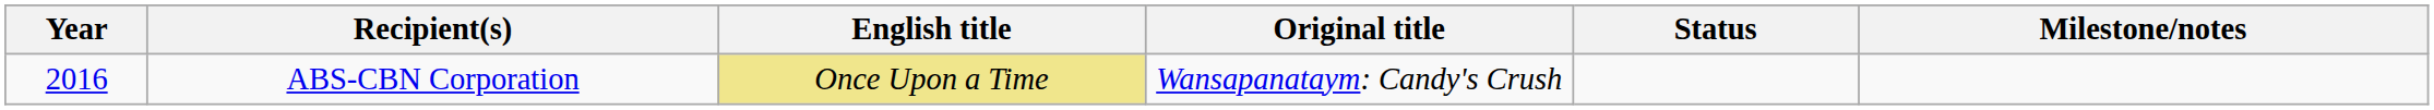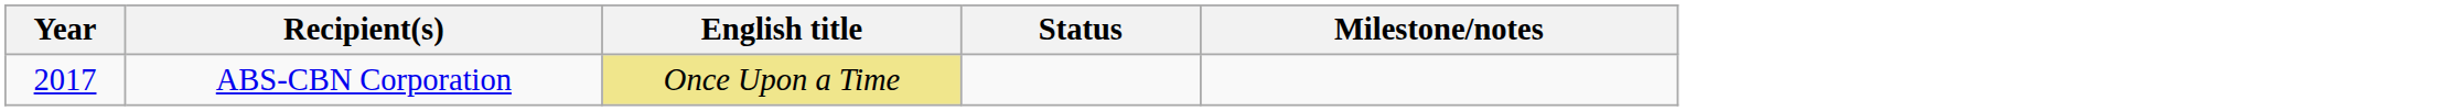- column: Original title | Wansapanataym: Candy's Crush
ABS-CBN Corporation | Year: 2016 -> 2017
